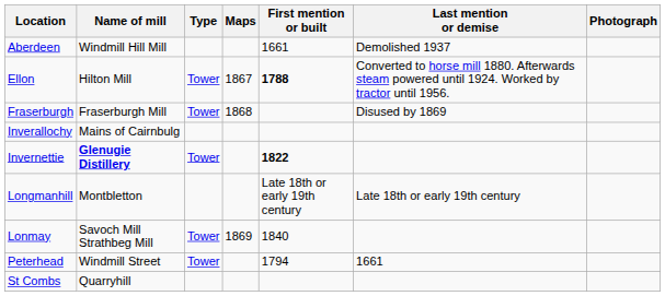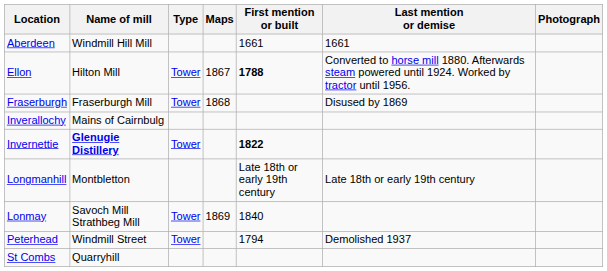Aberdeen | Last mention or demise: Demolished 1937 -> 1661
Peterhead | Last mention or demise: 1661 -> Demolished 1937
